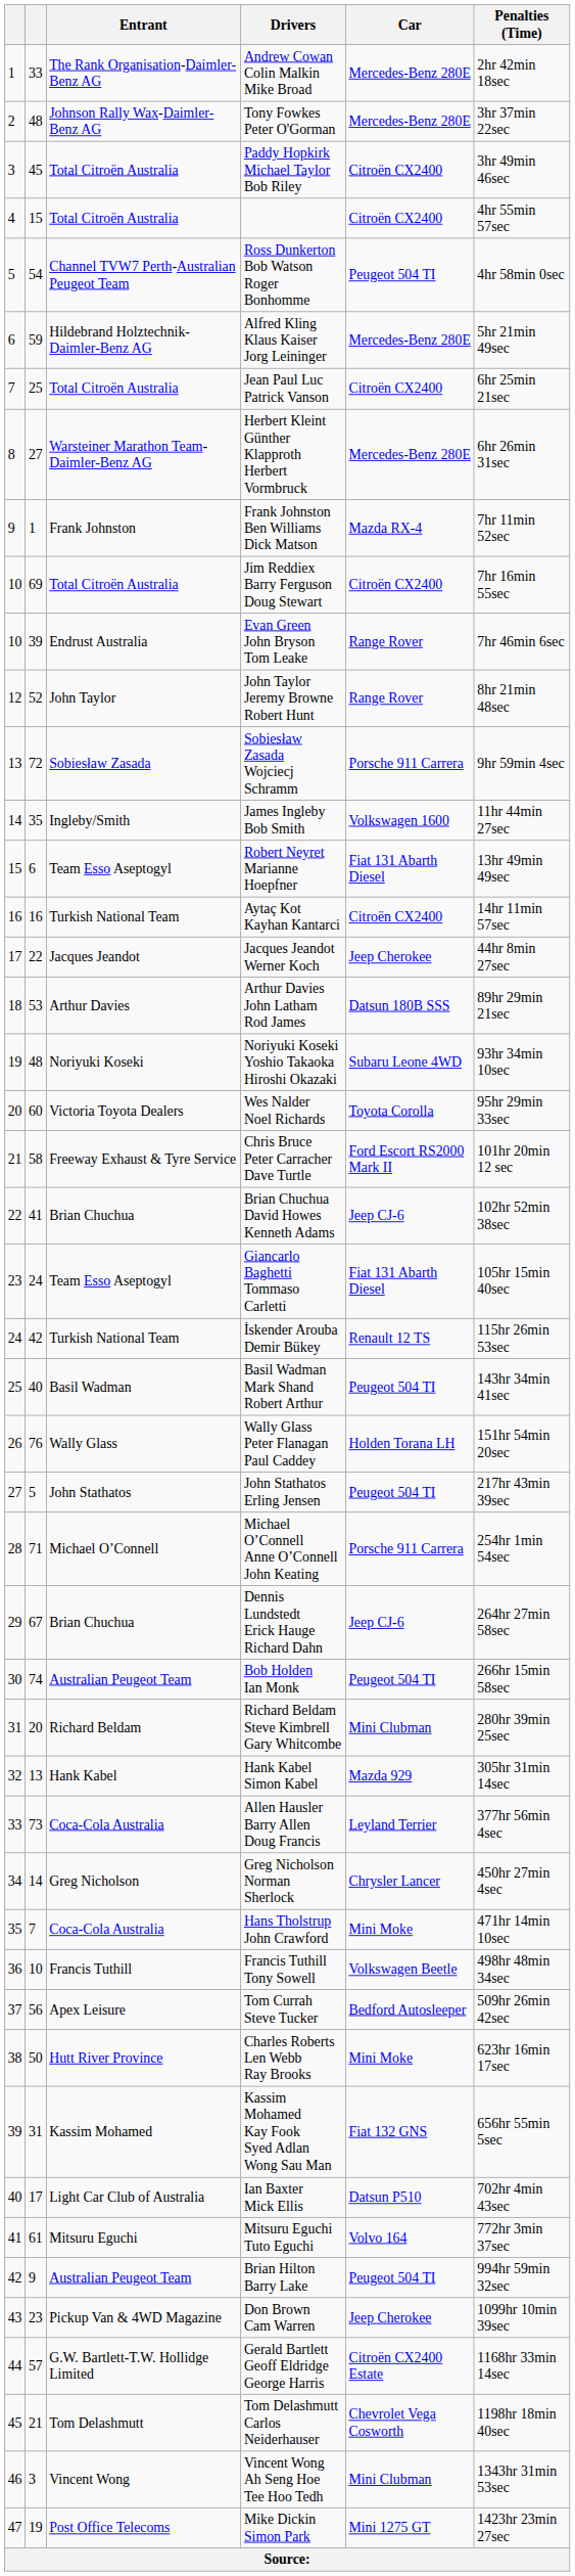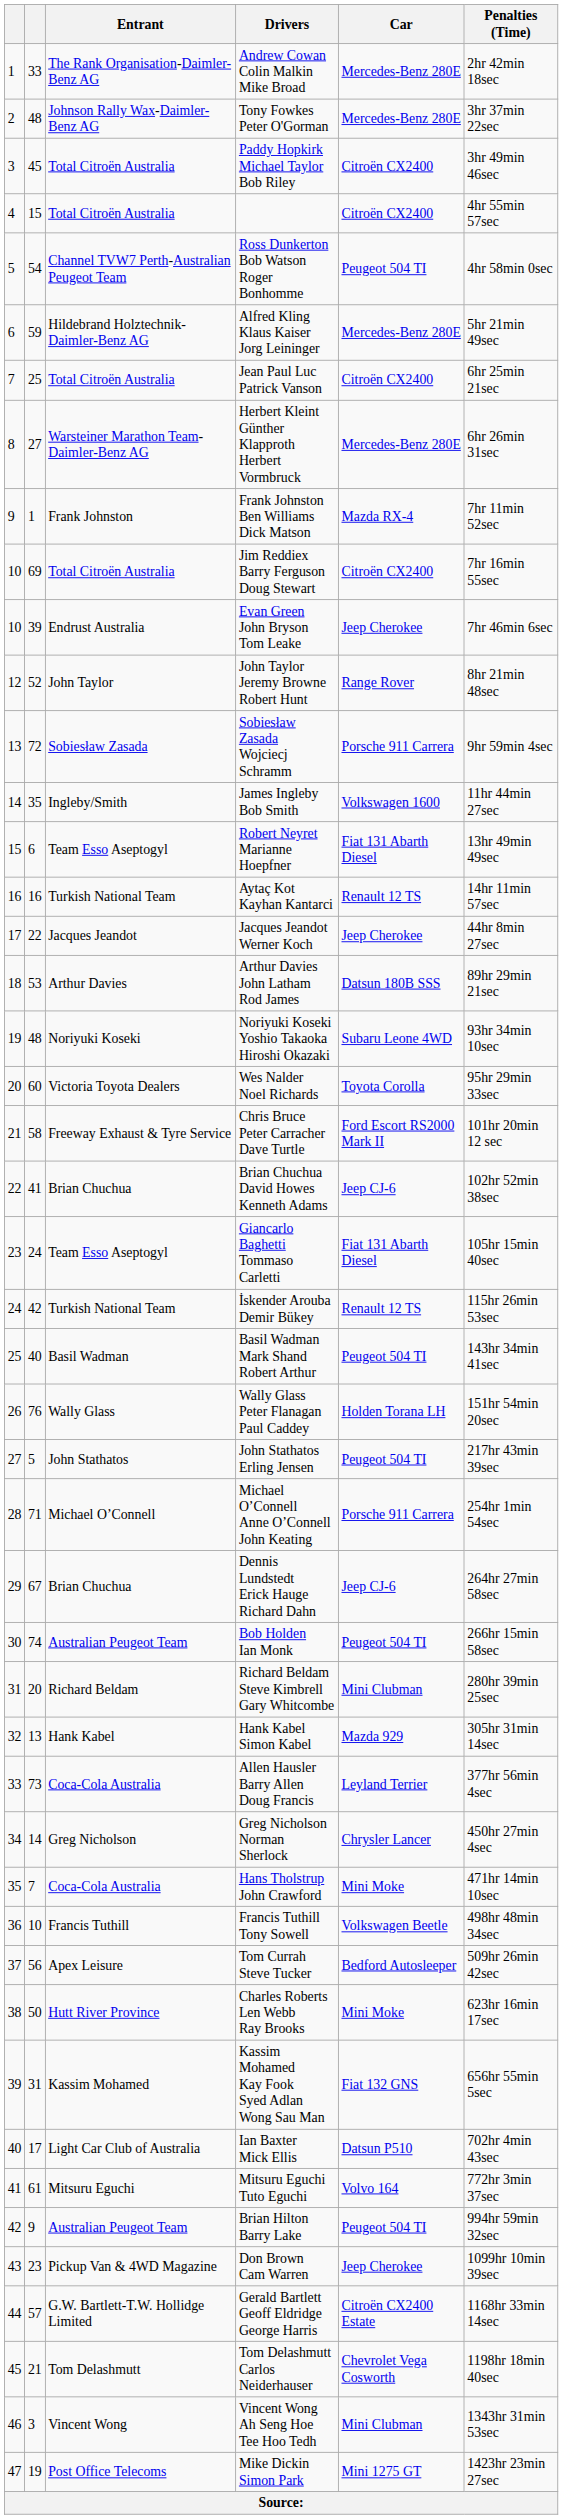Evan Green John Bryson Tom Leake | Car: Range Rover -> Jeep Cherokee
Aytaç Kot Kayhan Kantarci | Car: Citroën CX2400 -> Renault 12 TS
